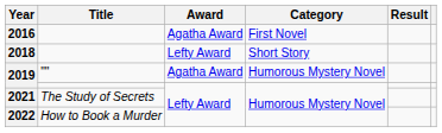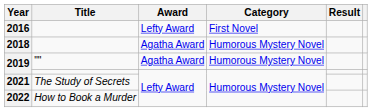2016 | Award: Agatha Award -> Lefty Award
2018 | Award: Lefty Award -> Agatha Award
2018 | Category: Short Story -> Humorous Mystery Novel
